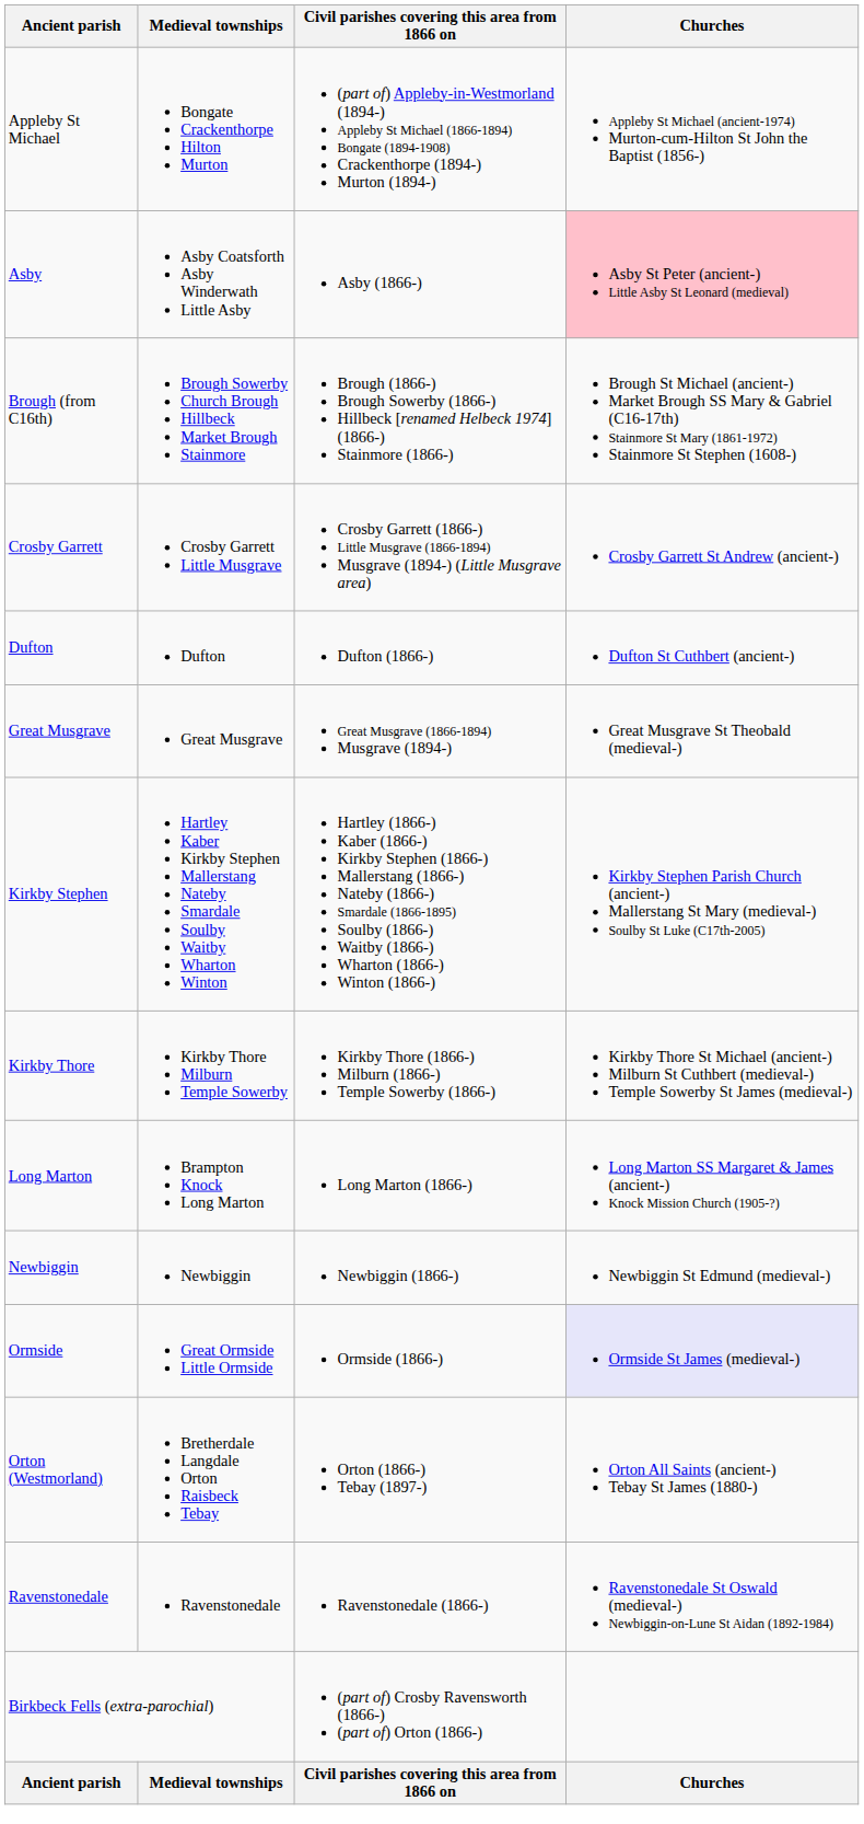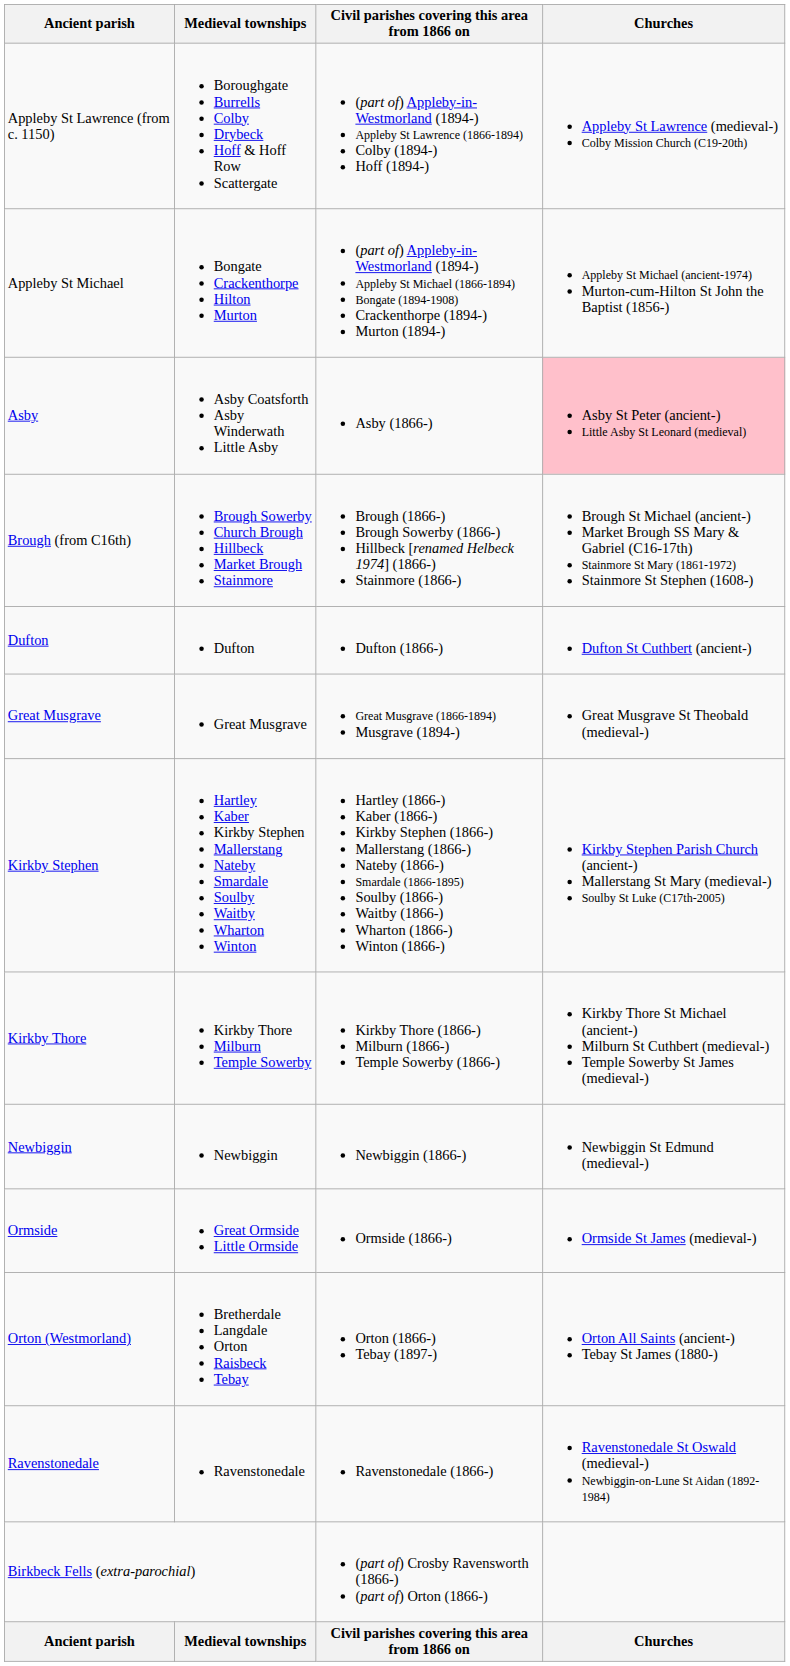+ row: Appleby St Lawrence (from c. 1150) | Boroughgate Burrells Colby Drybeck Hoff & Hoff Row Scattergate | (part of) Appleby-in-Westmorland (1894-) Appleby St Lawrence (1866-1894) Colby (1894-) Hoff (1894-) | Appleby St Lawrence (medieval-) Colby Mission Church (C19-20th)
- row: Crosby Garrett | Crosby Garrett Little Musgrave | Crosby Garrett (1866-) Little Musgrave (1866-1894) Musgrave (1894-) (Little Musgrave area) | Crosby Garrett St Andrew (ancient-)
- row: Long Marton | Brampton Knock Long Marton | Long Marton (1866-) | Long Marton SS Margaret & James (ancient-) Knock Mission Church (1905-?)
Ormside | Churches: lavender background -> no background
